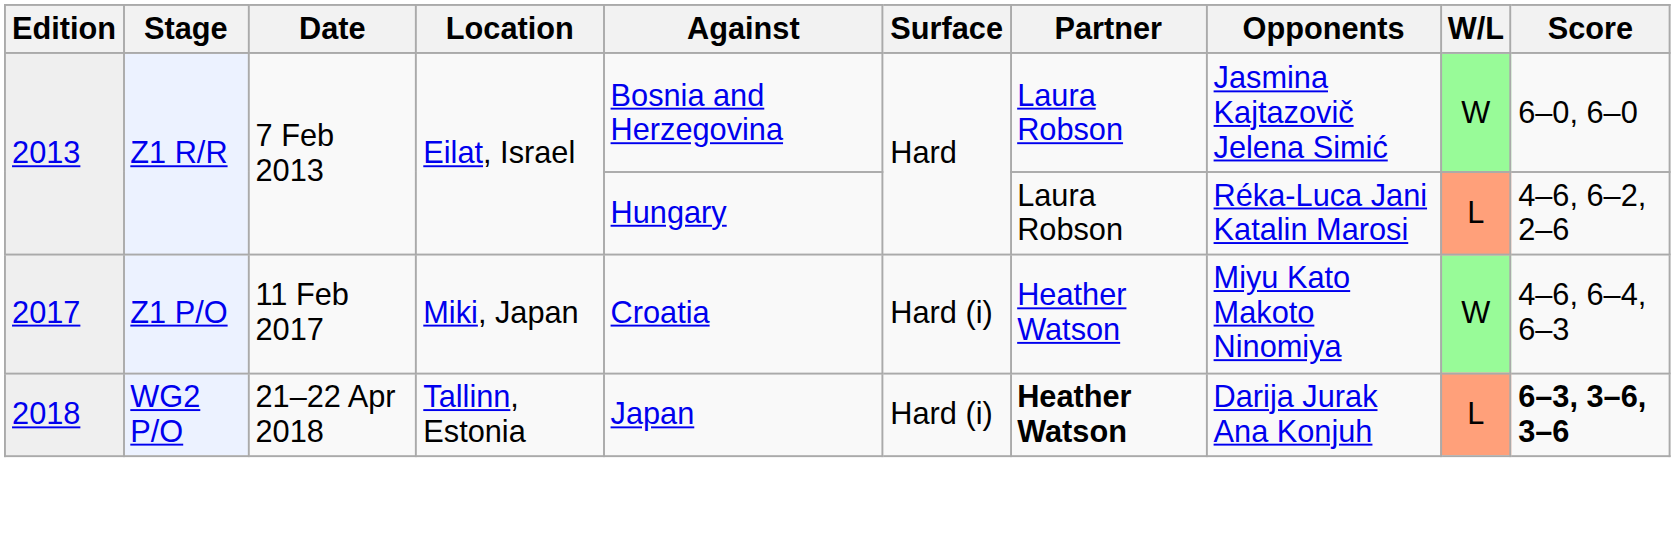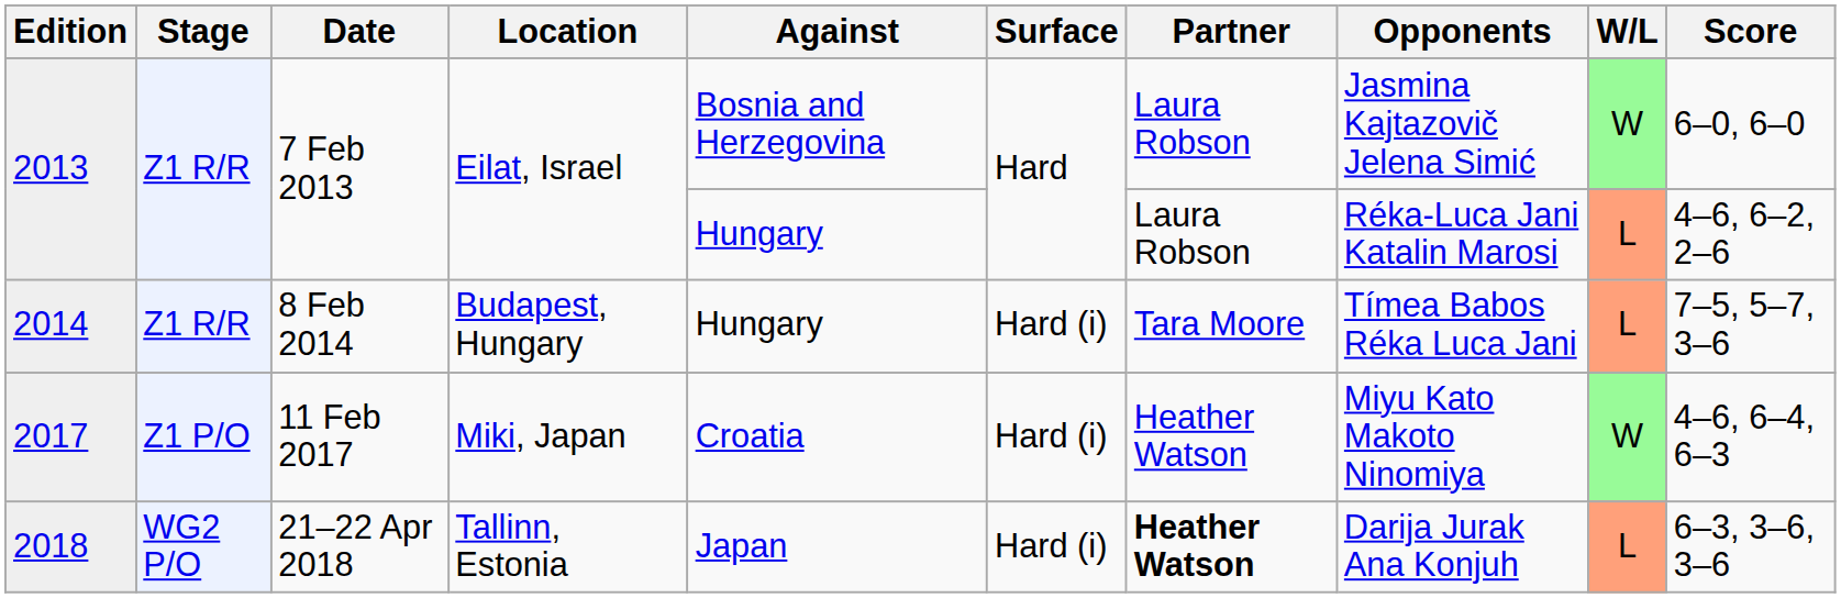+ row: 2014 | Z1 R/R | 8 Feb 2014 | Budapest, Hungary | Hungary | Hard (i) | Tara Moore | Tímea Babos Réka Luca Jani | L | 7–5, 5–7, 3–6
2018 | Score: bold -> normal
